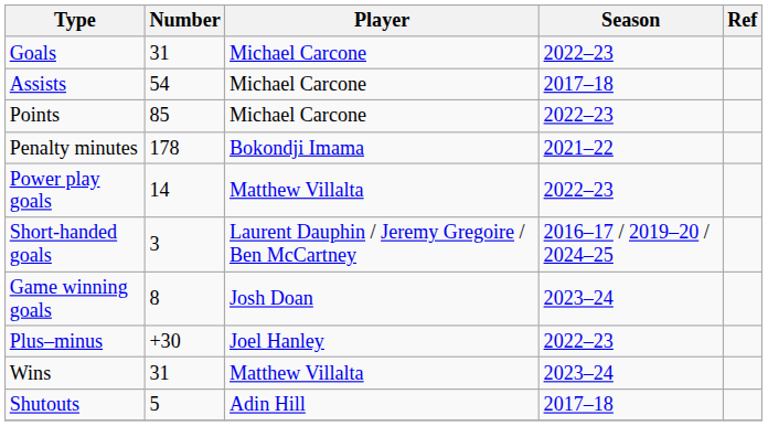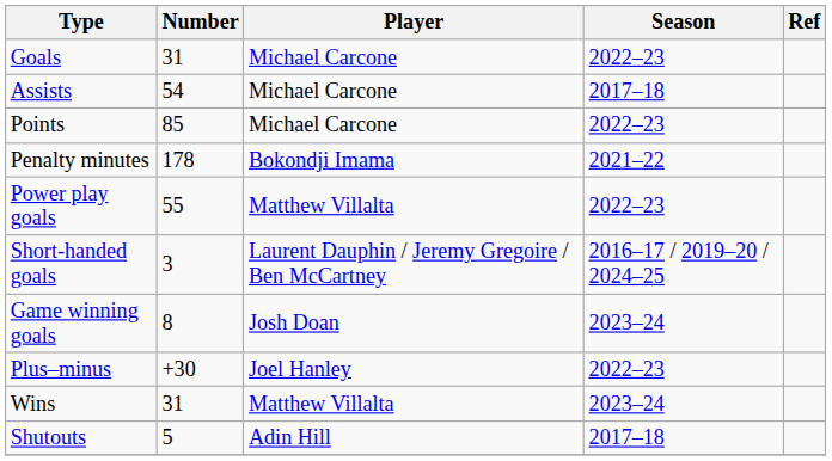Power play goals | Number: 14 -> 55
